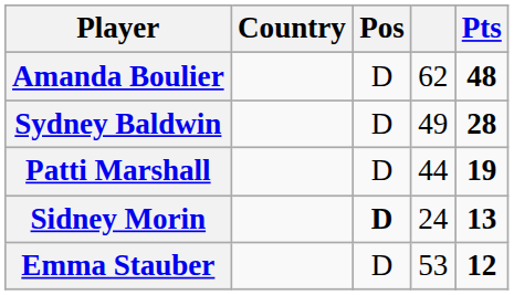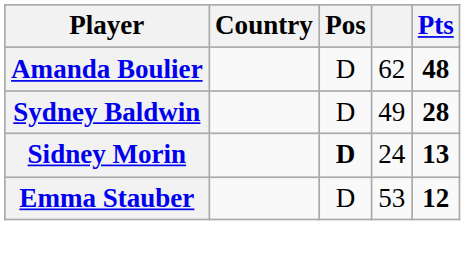- row: Patti Marshall | D | 44 | 19
